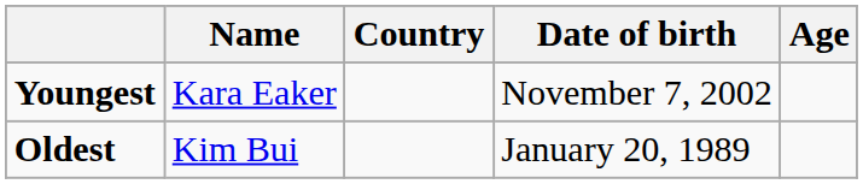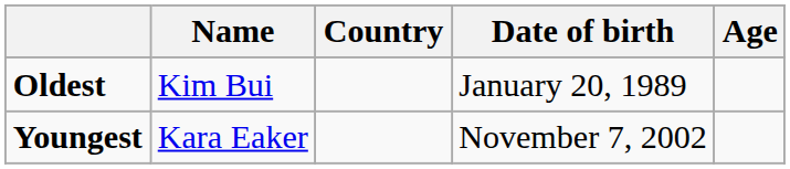rows swapped: Youngest <-> Oldest
